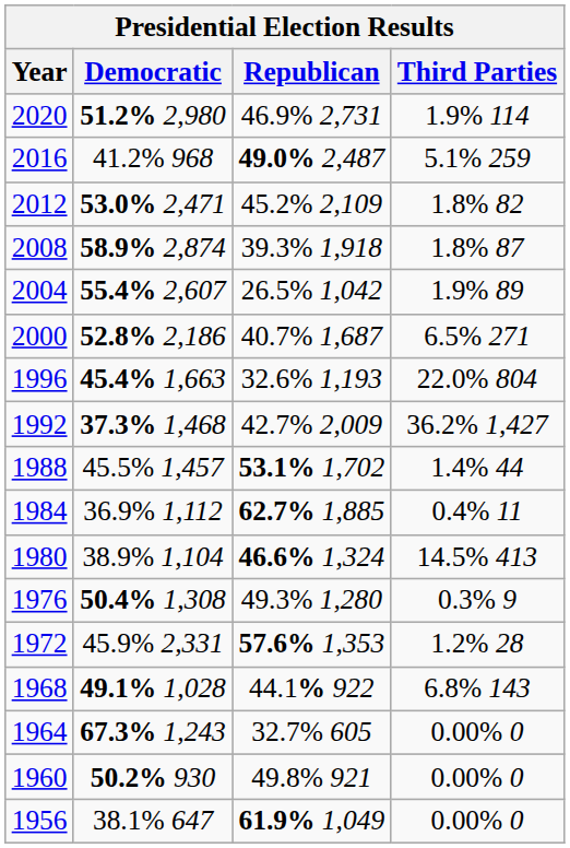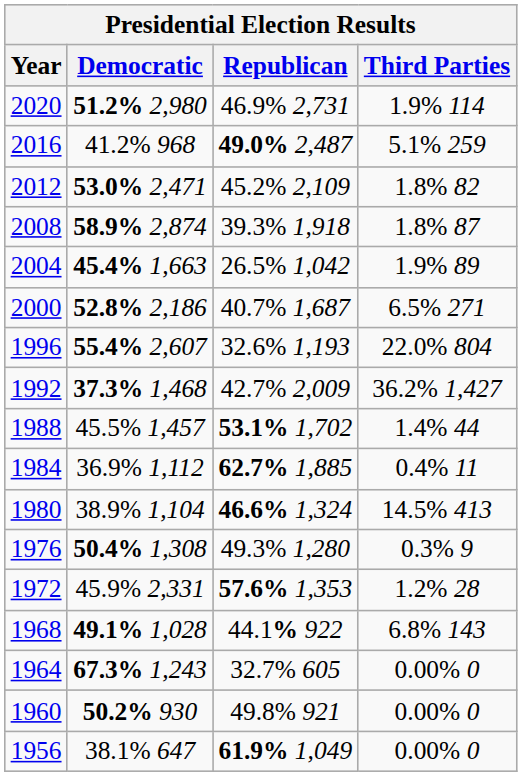2004 | Democratic: 55.4% 2,607 -> 45.4% 1,663
1996 | Democratic: 45.4% 1,663 -> 55.4% 2,607
